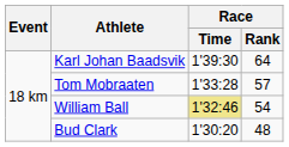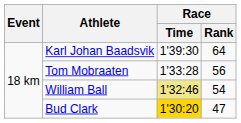Tom Mobraaten | Race / Rank: 57 -> 56
Bud Clark | Race / Time: no background -> gold background
Bud Clark | Race / Rank: 48 -> 47
